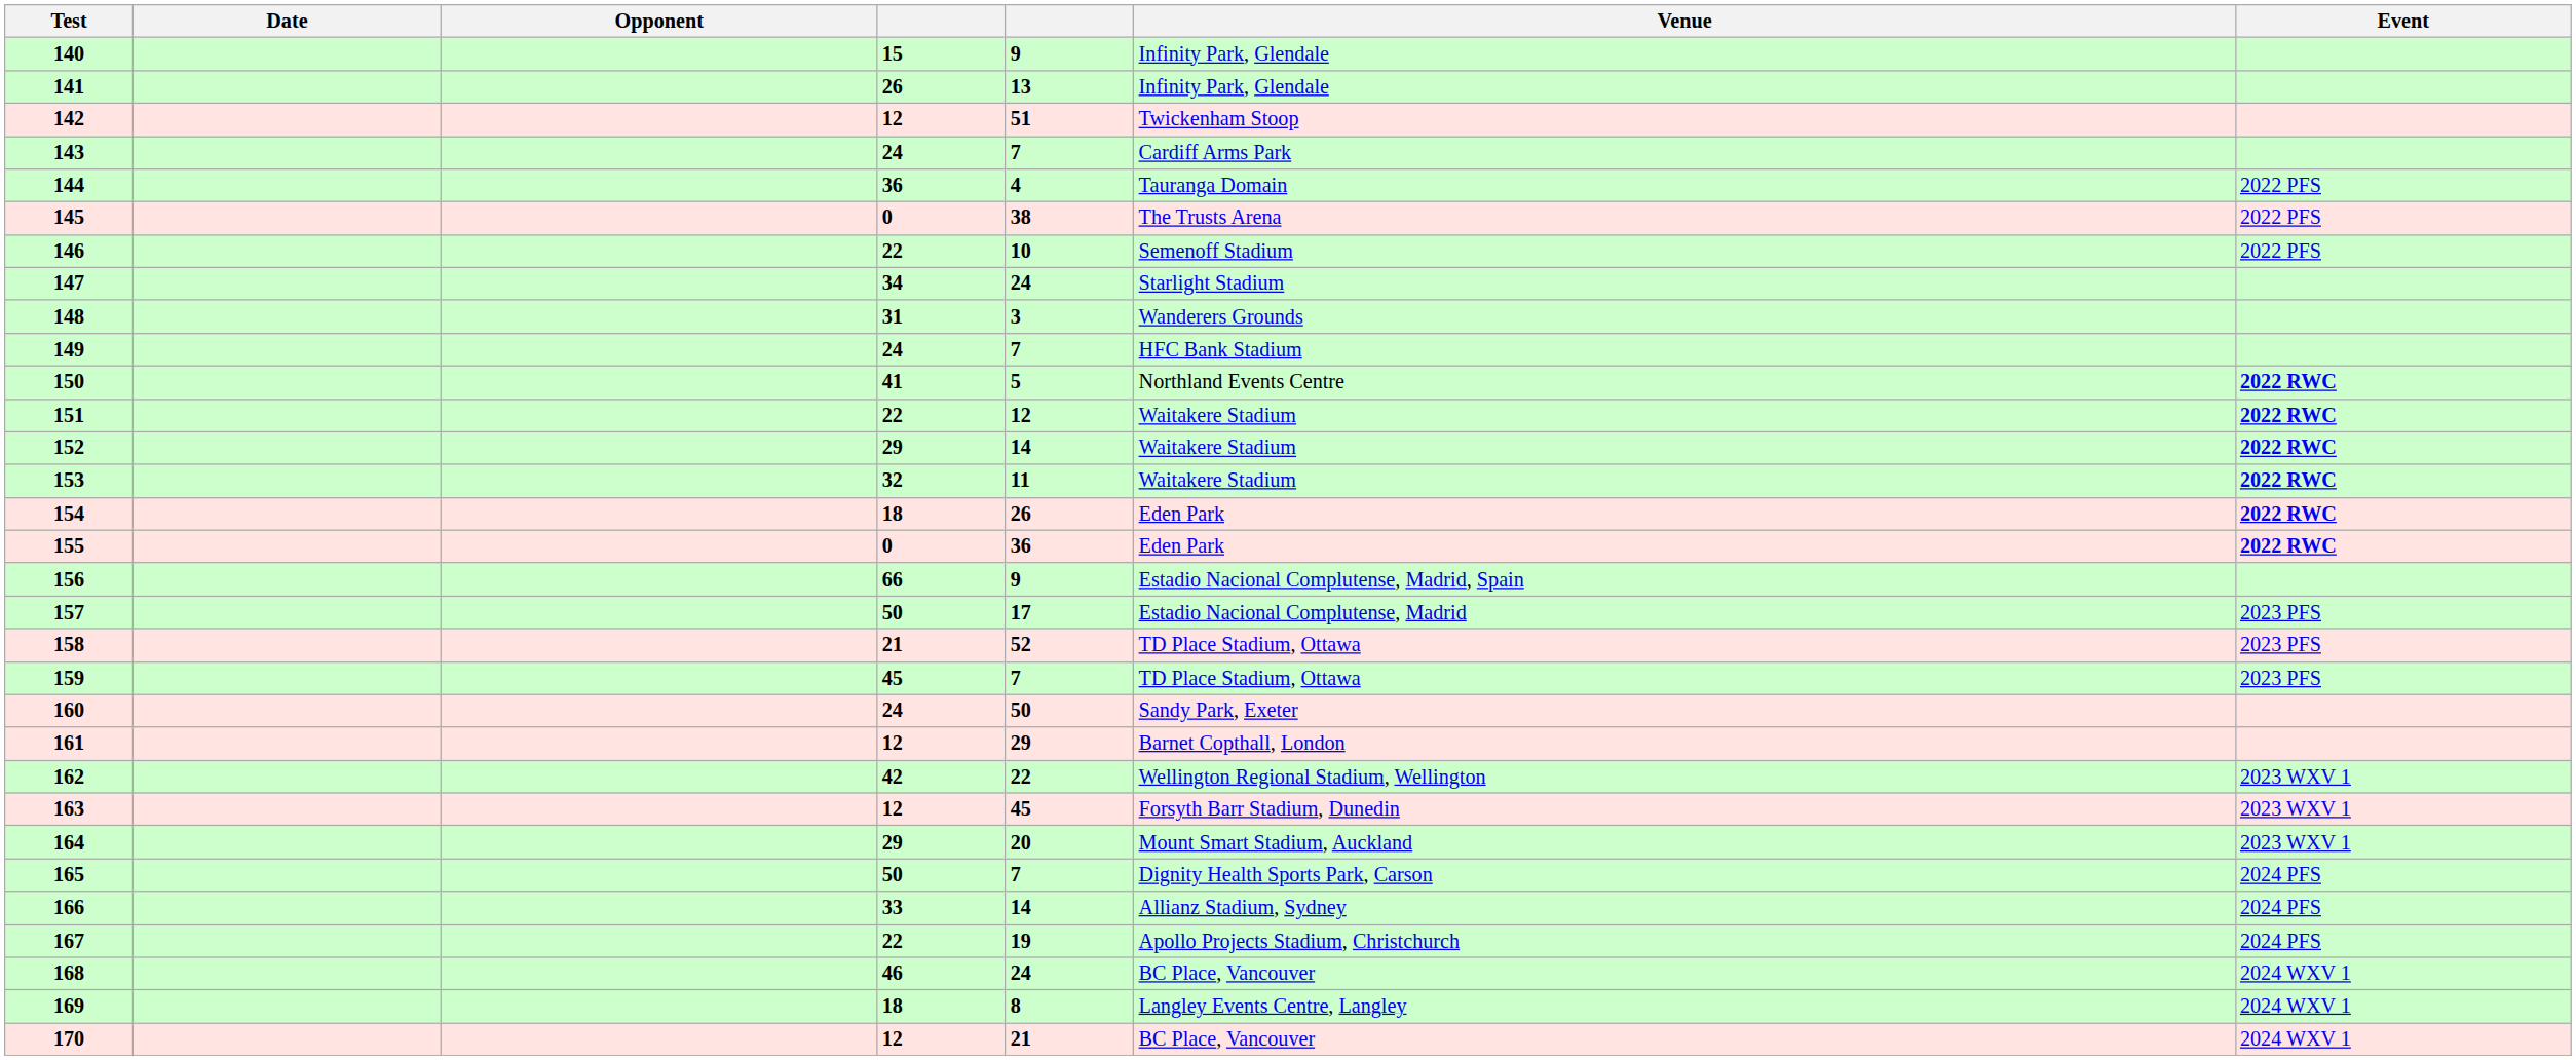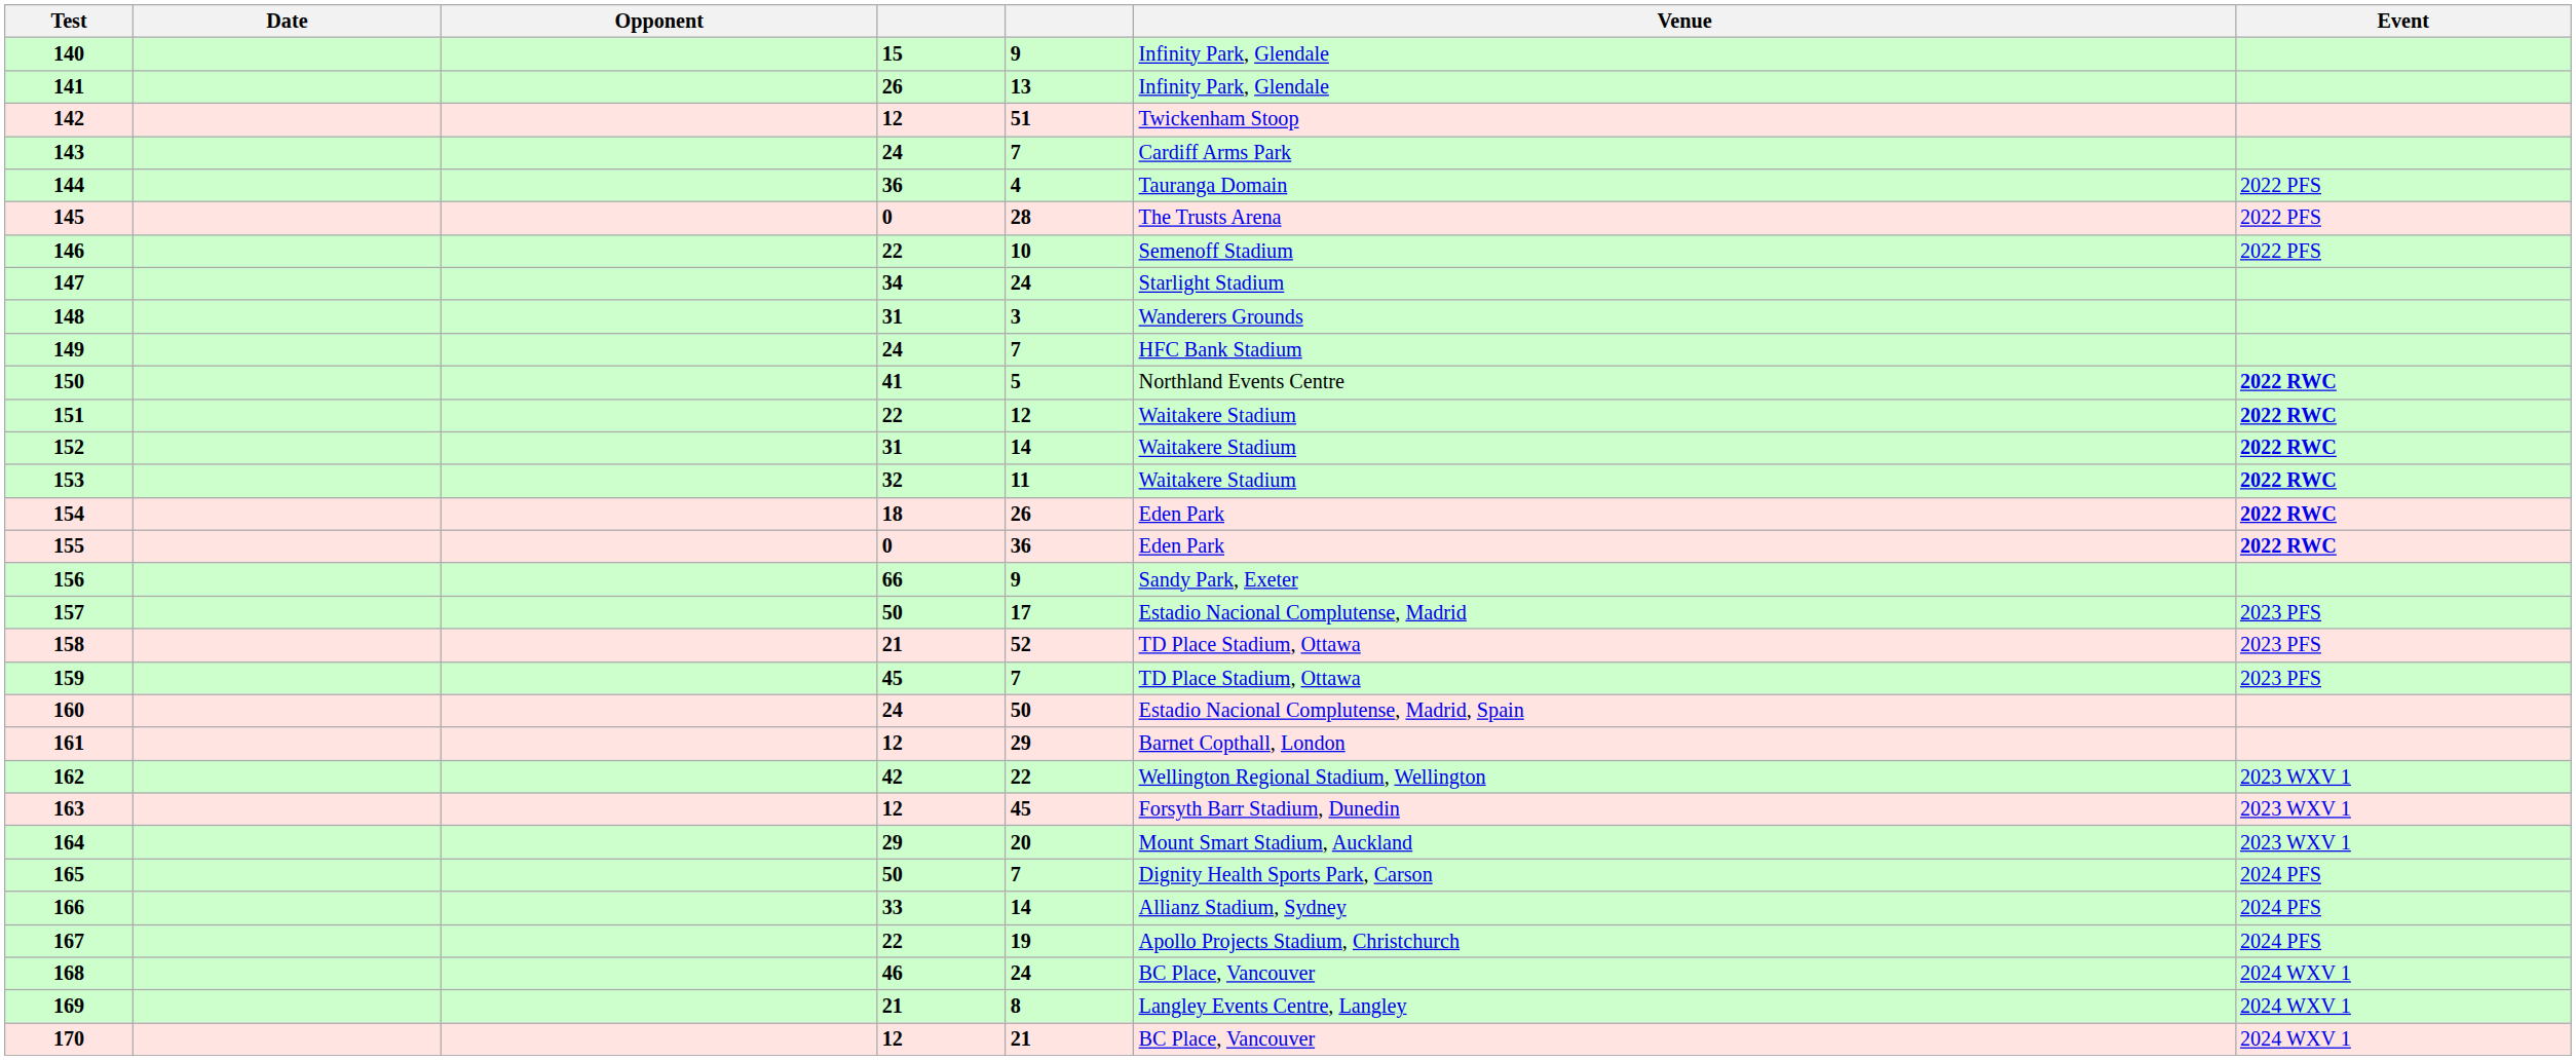145 | column 5: 38 -> 28
152 | column 4: 29 -> 31
156 | Venue: Estadio Nacional Complutense, Madrid, Spain -> Sandy Park, Exeter
160 | Venue: Sandy Park, Exeter -> Estadio Nacional Complutense, Madrid, Spain
169 | column 4: 18 -> 21
